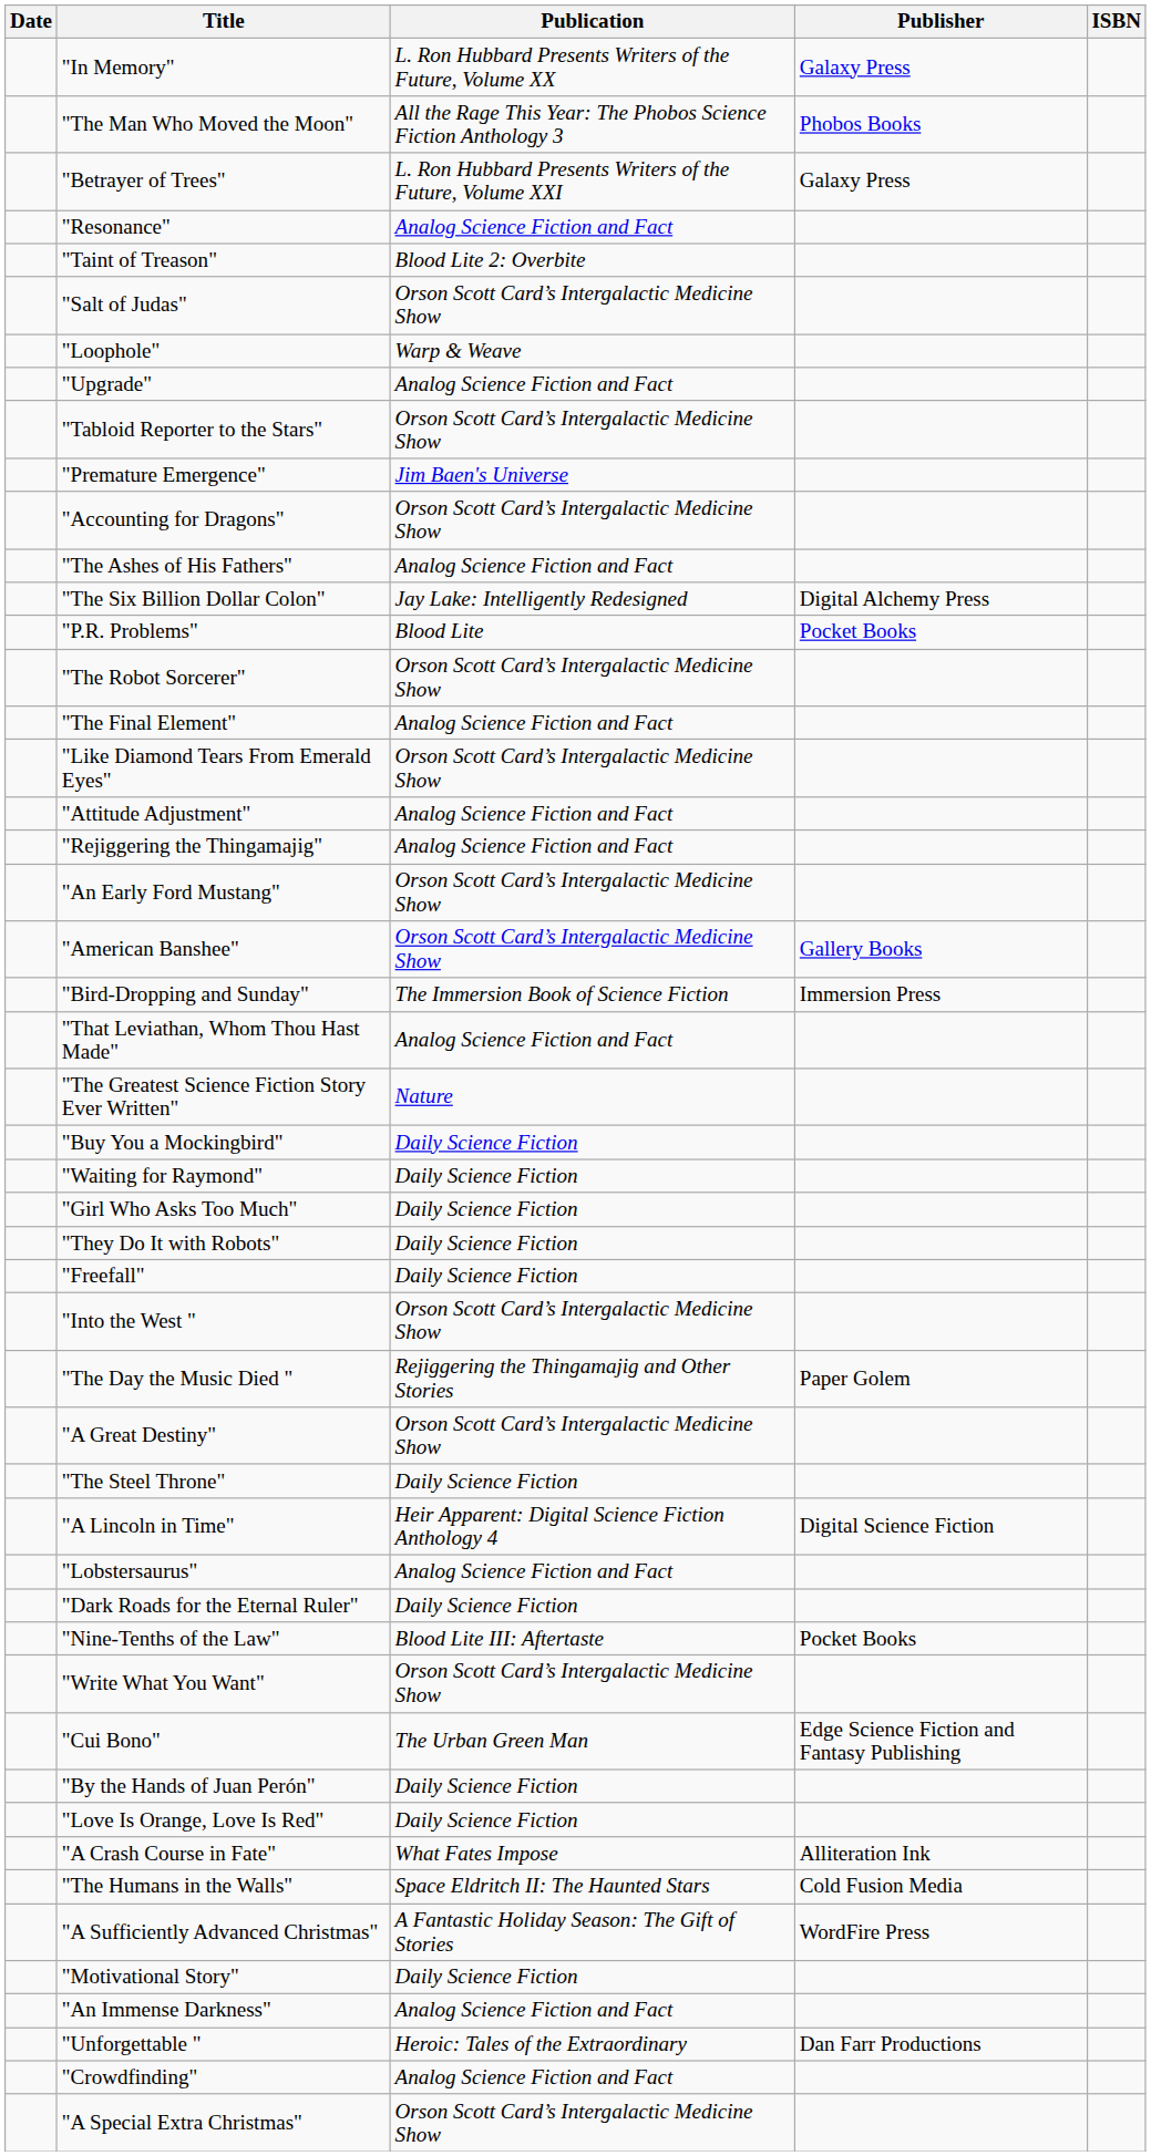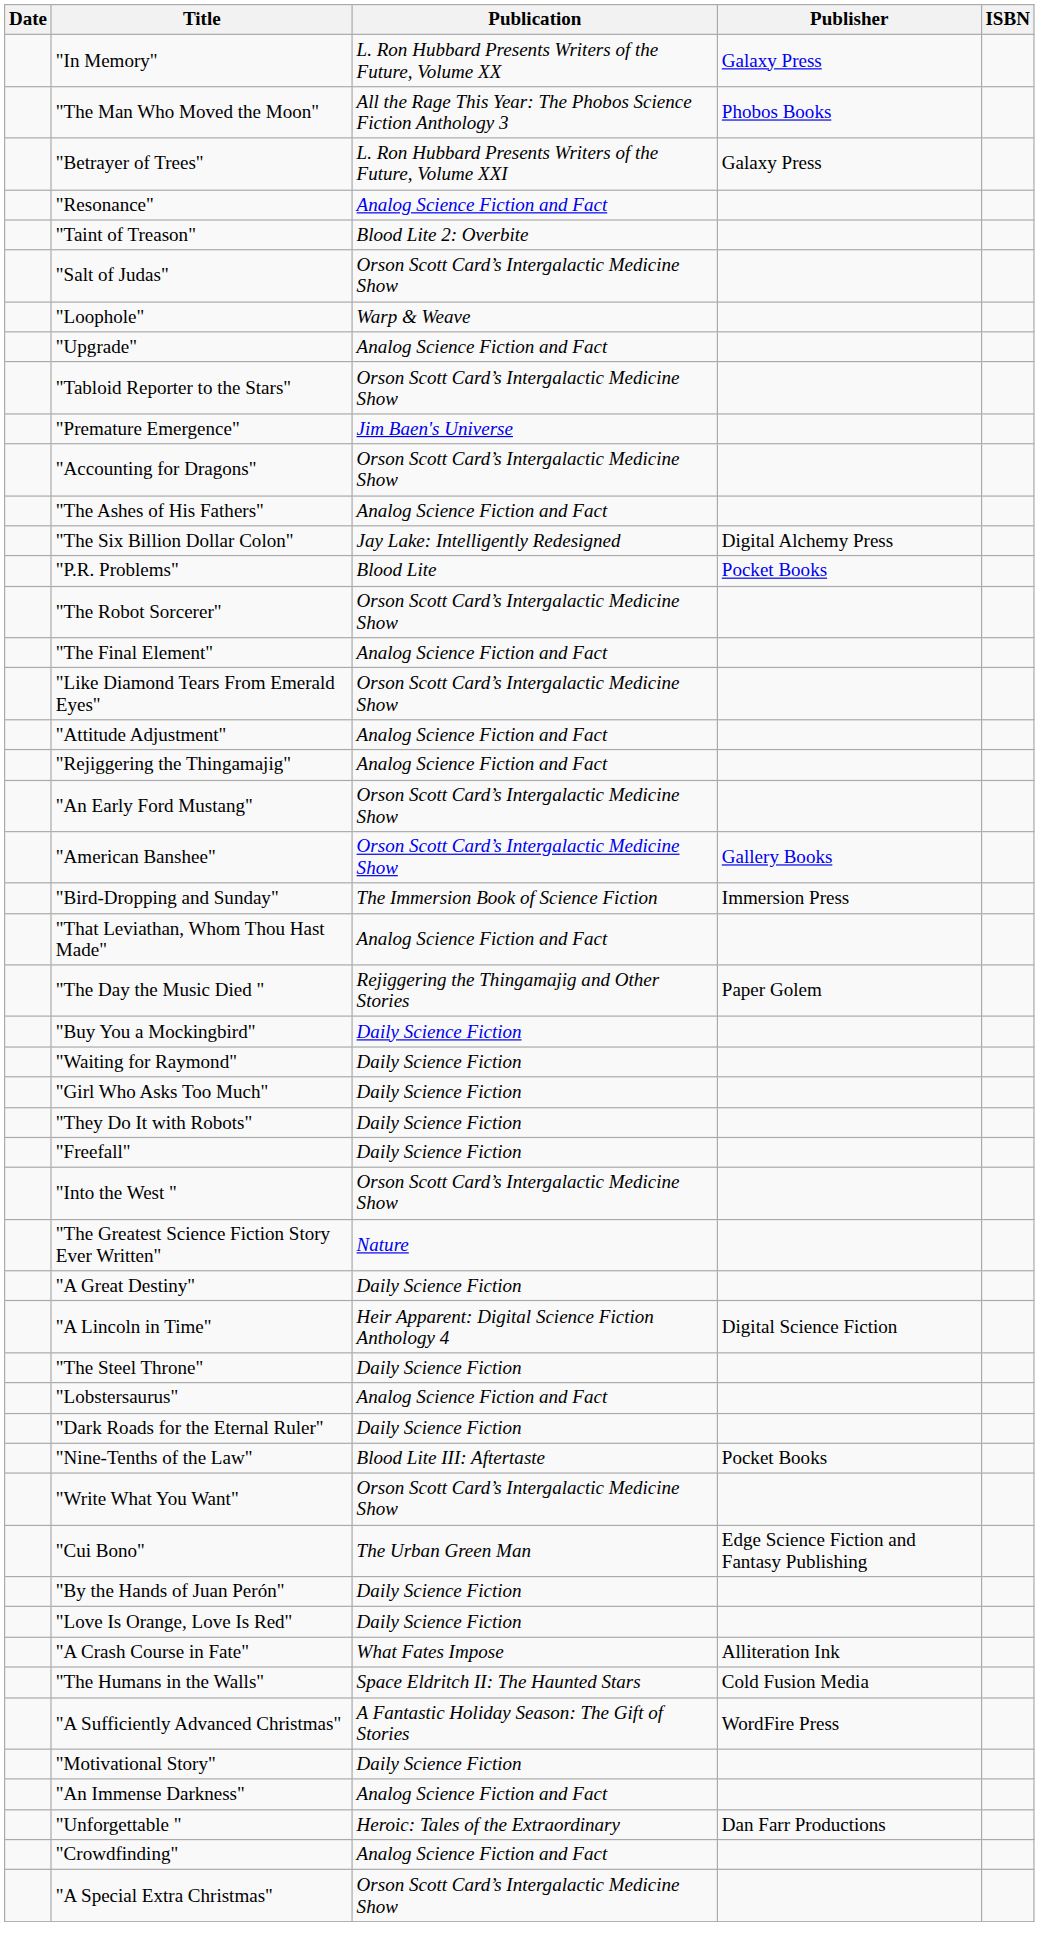rows swapped: "The Greatest Science Fiction Story Ever Written" <-> "The Day the Music Died "
"A Great Destiny" | Publication: Orson Scott Card’s Intergalactic Medicine Show -> Daily Science Fiction
rows swapped: "A Lincoln in Time" <-> "The Steel Throne"
